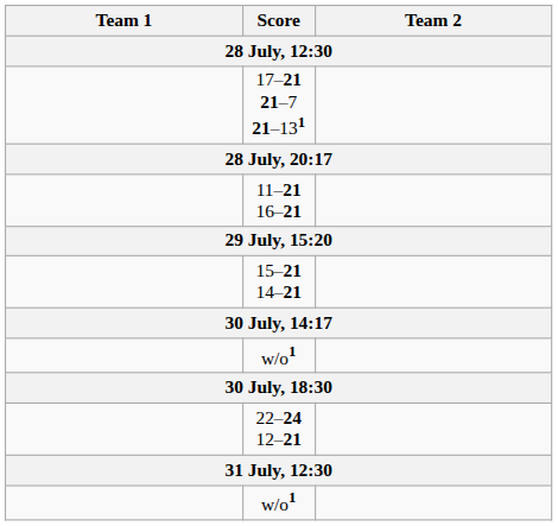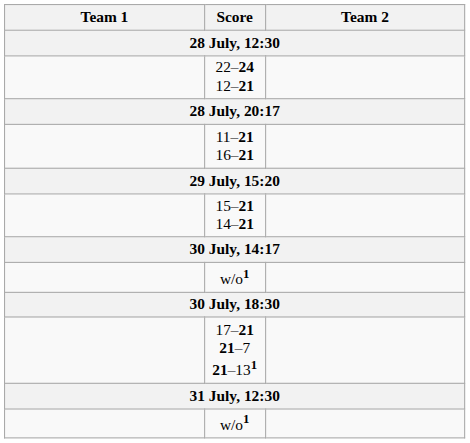rows swapped: 17–21 21–7 21–131 <-> 22–24 12–21
